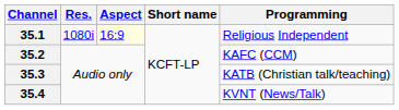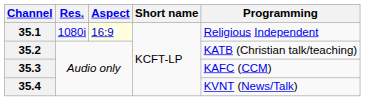35.2 | Programming: KAFC (CCM) -> KATB (Christian talk/teaching)
35.3 | Programming: KATB (Christian talk/teaching) -> KAFC (CCM)
